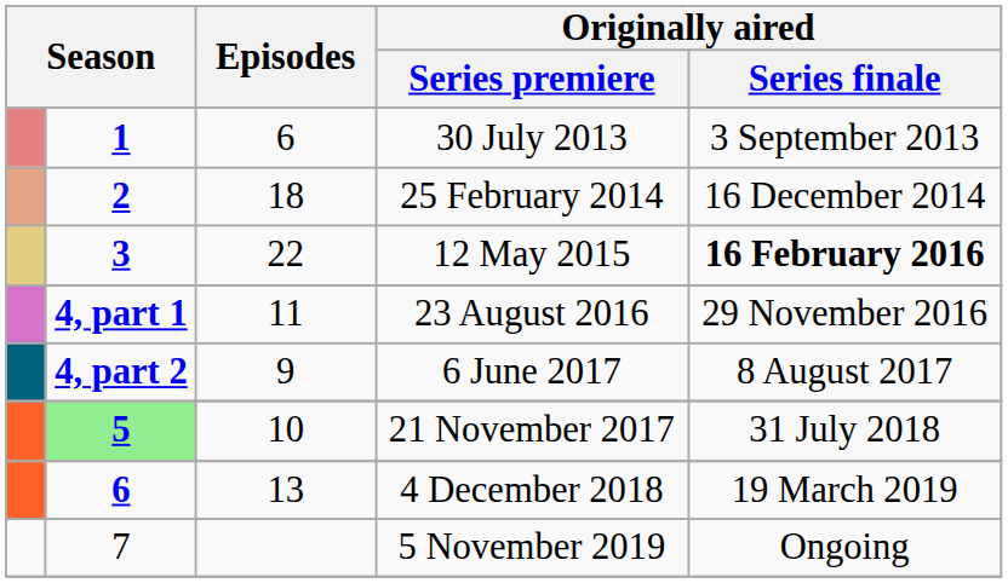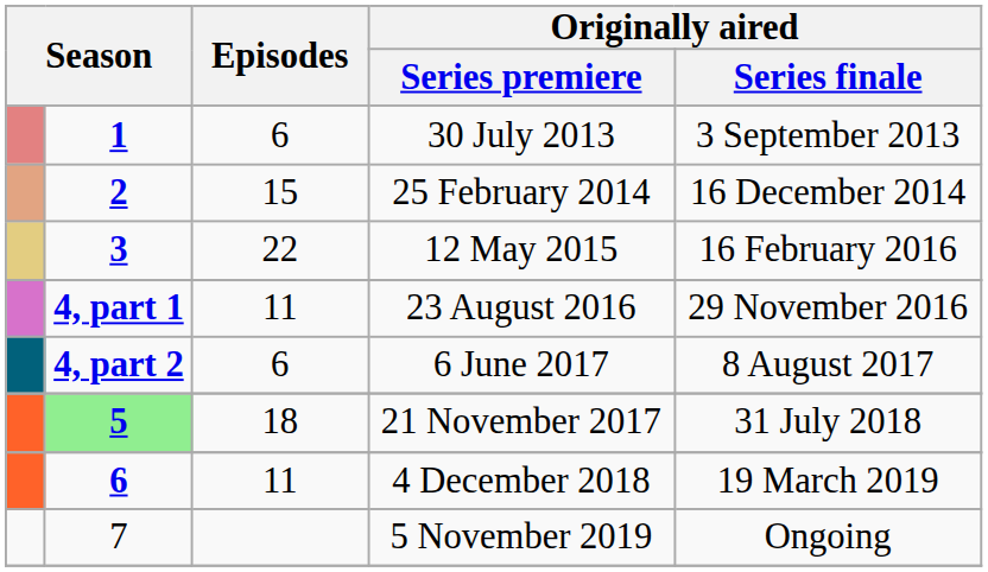25 February 2014 | Episodes: 18 -> 15
12 May 2015 | Originally aired / Series finale: bold -> normal
6 June 2017 | Episodes: 9 -> 6
21 November 2017 | Episodes: 10 -> 18
4 December 2018 | Episodes: 13 -> 11
